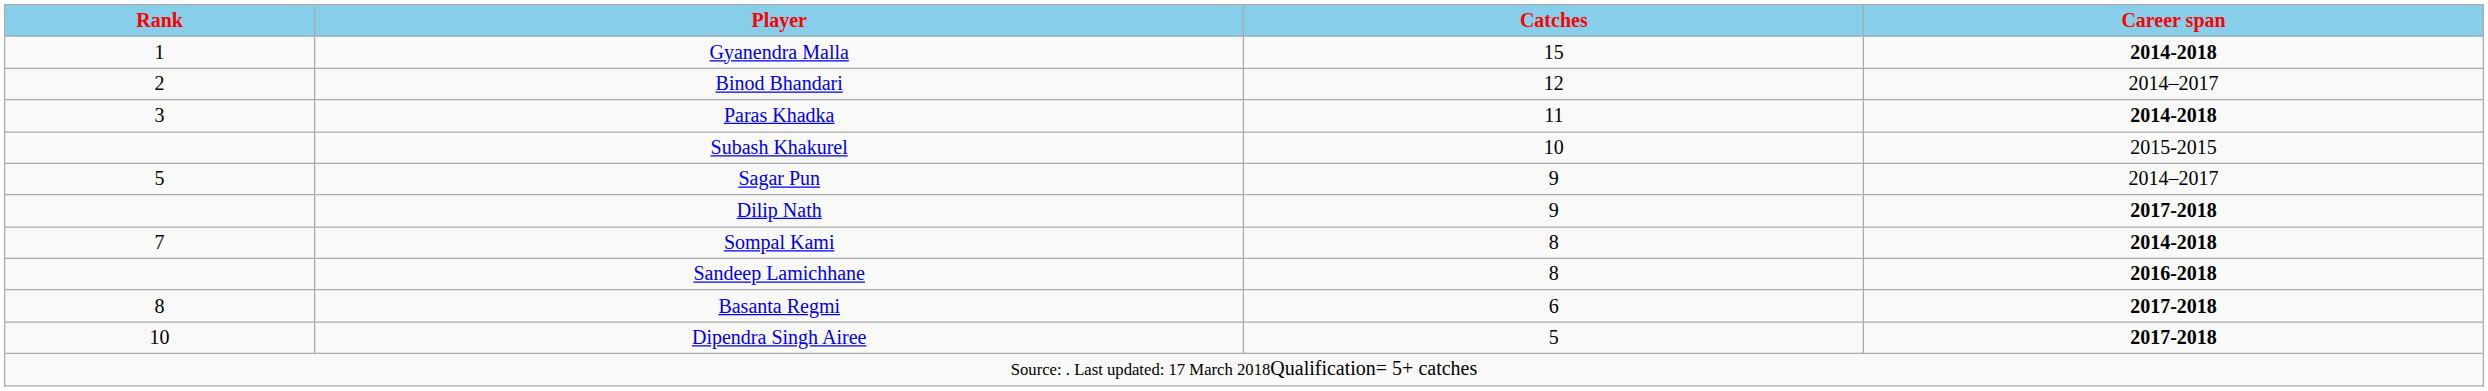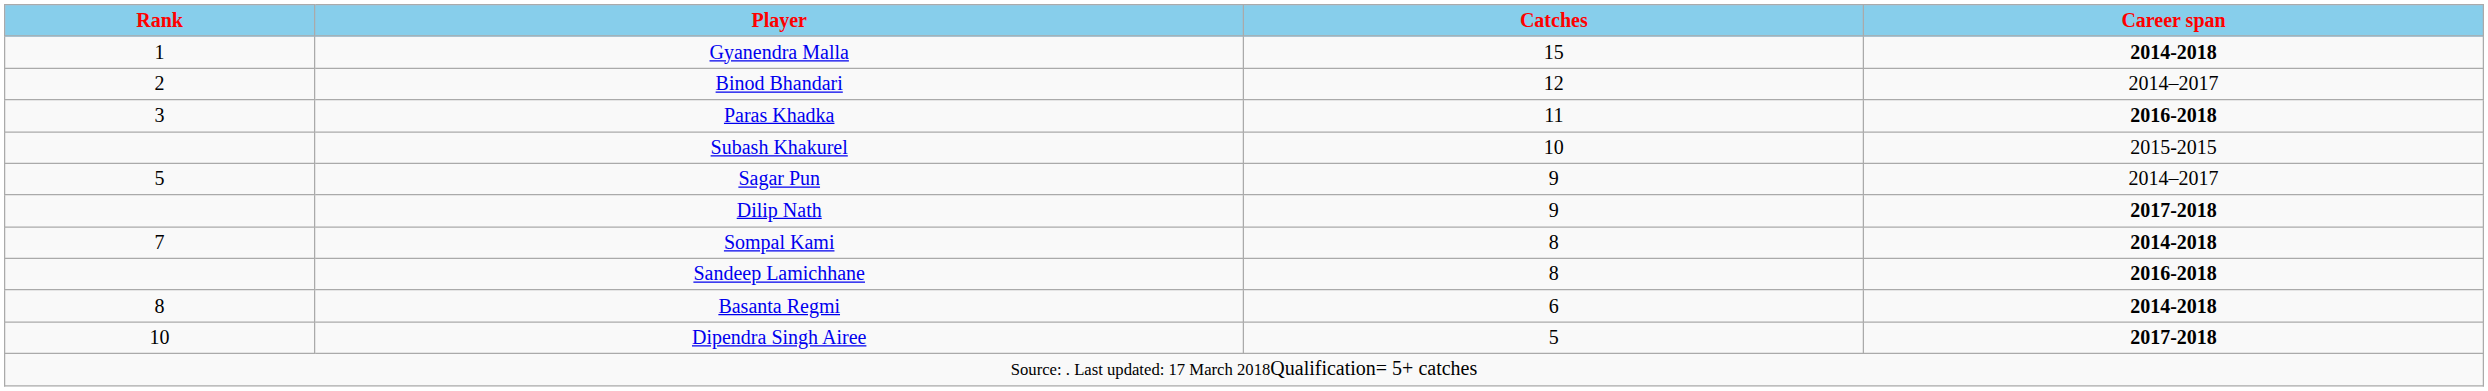Paras Khadka | Career span: 2014-2018 -> 2016-2018
Basanta Regmi | Career span: 2017-2018 -> 2014-2018
